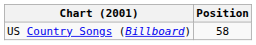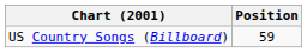US Country Songs (Billboard) | Position: 58 -> 59
